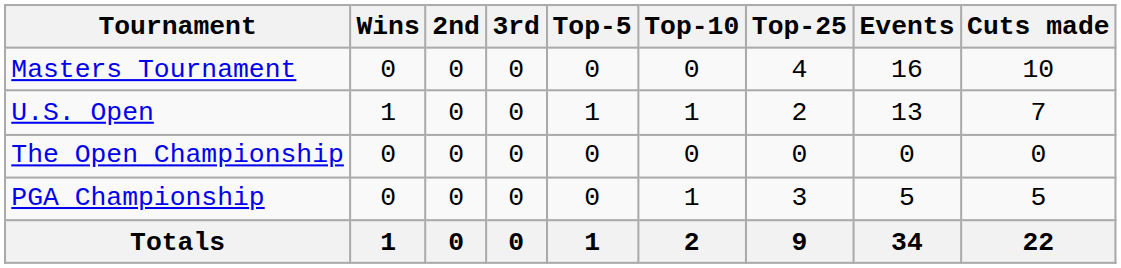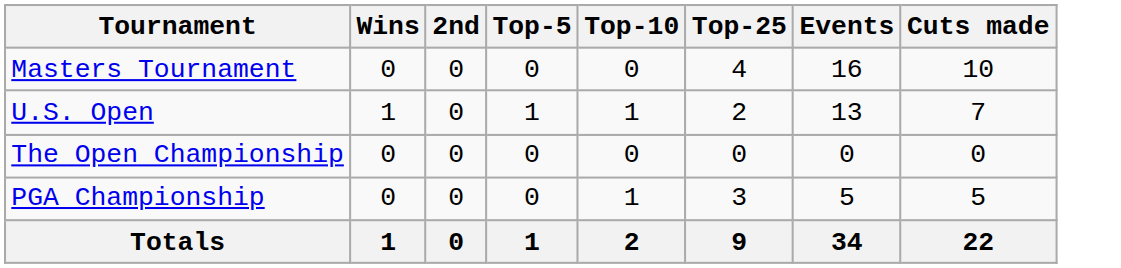- column: 3rd | 0 | 0 | 0 | 0 | 0
